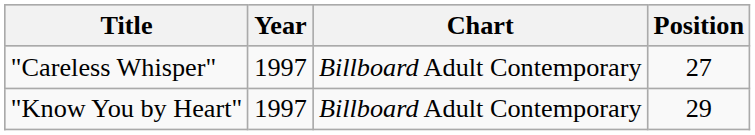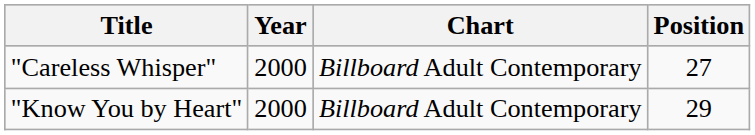"Careless Whisper" | Year: 1997 -> 2000
"Know You by Heart" | Year: 1997 -> 2000
